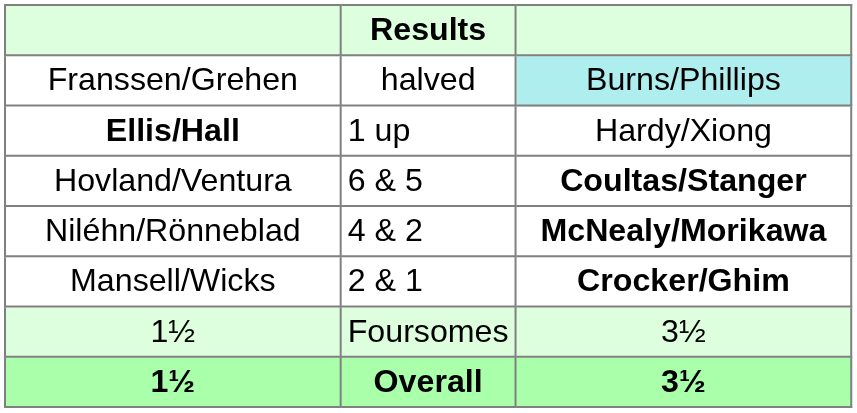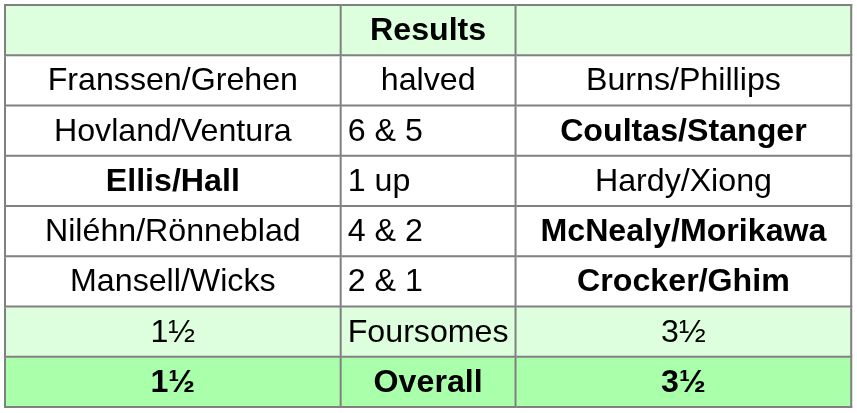Franssen/Grehen | column 3: paleturquoise background -> no background
rows swapped: Hovland/Ventura <-> Ellis/Hall
